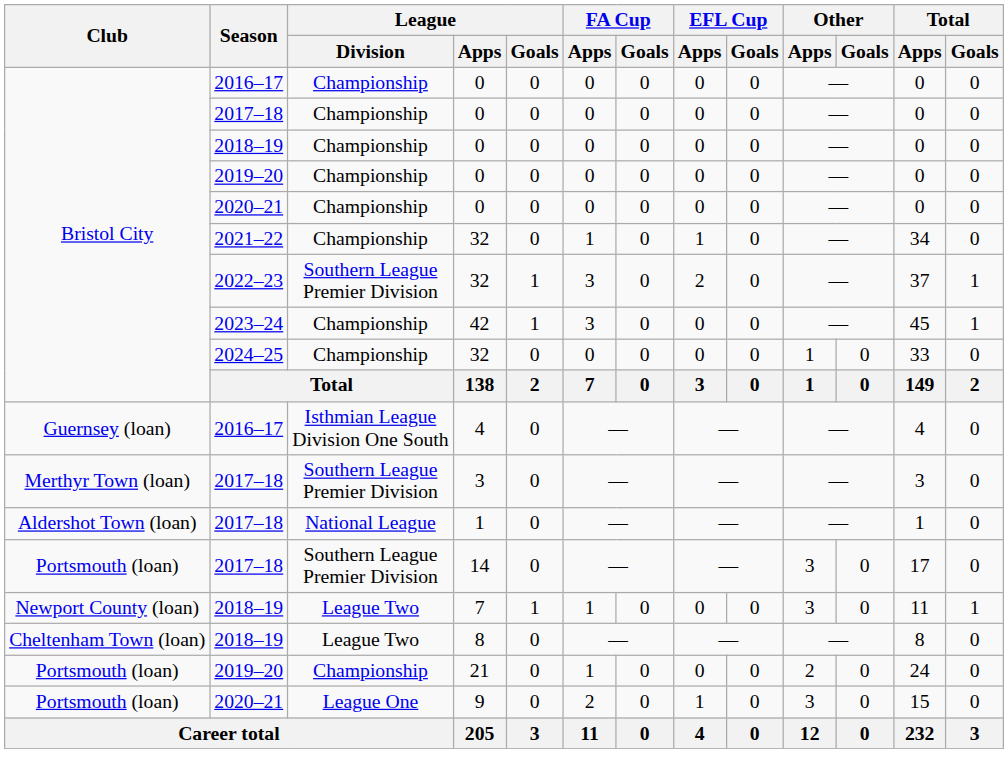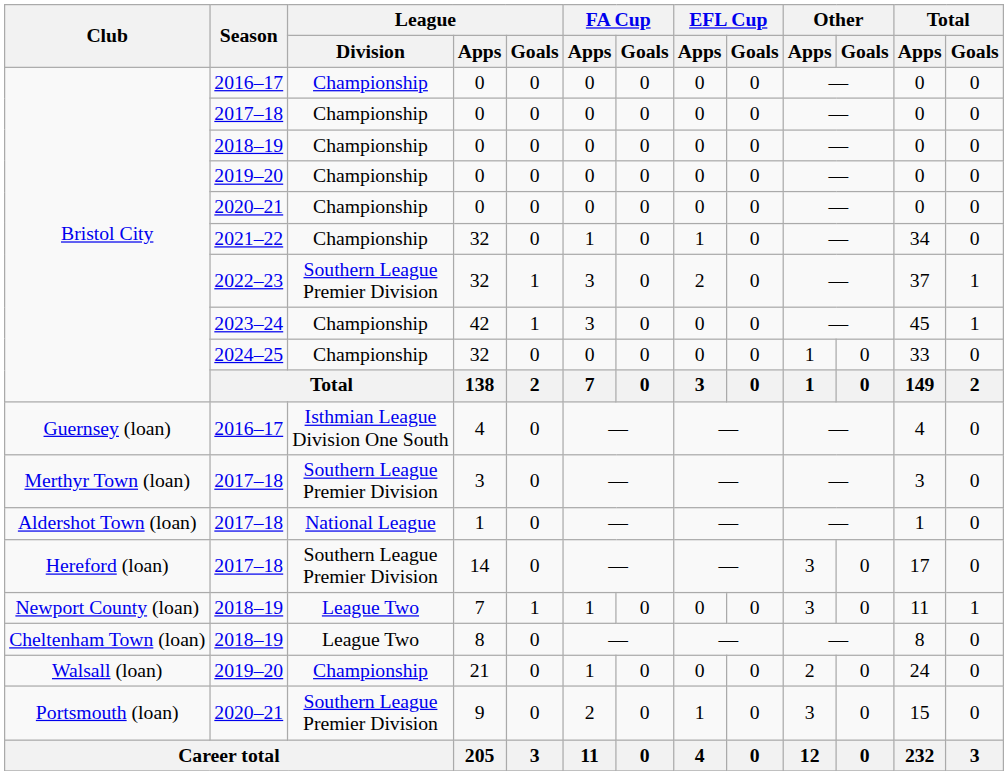14 | Club: Portsmouth (loan) -> Hereford (loan)
21 | Club: Portsmouth (loan) -> Walsall (loan)
9 | League / Division: League One -> Southern League Premier Division
